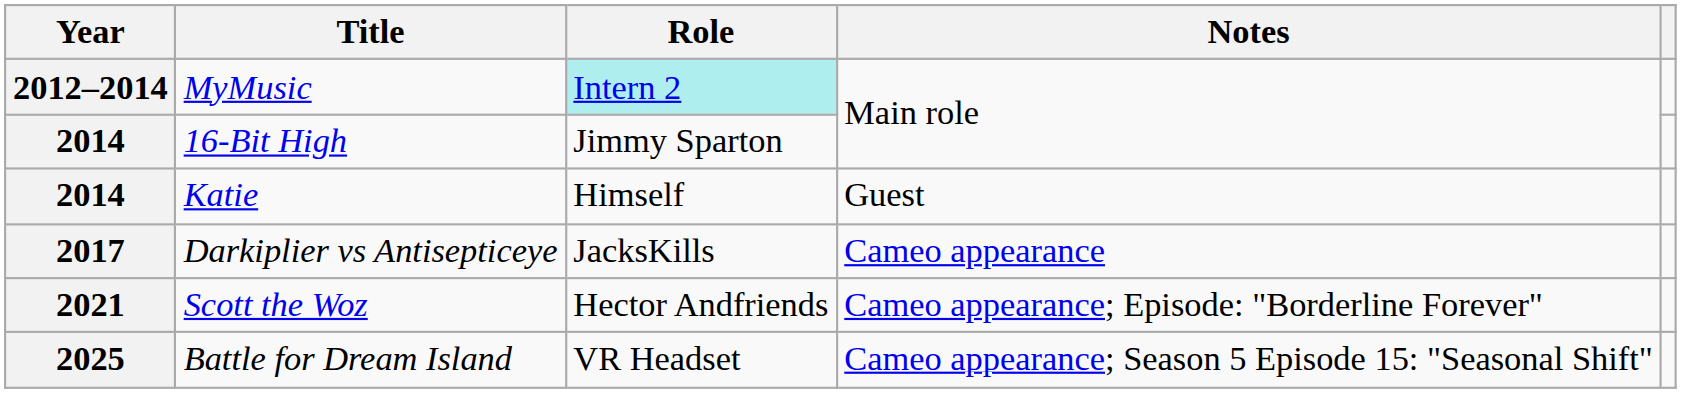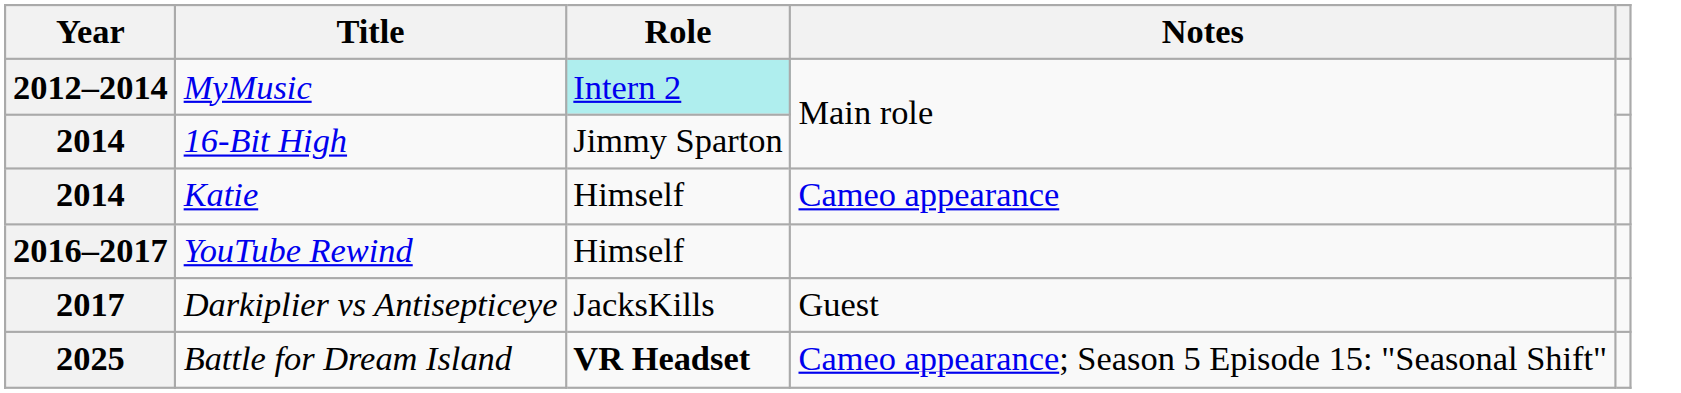Katie | Notes: Guest -> Cameo appearance
+ row: 2016–2017 | YouTube Rewind | Himself
Darkiplier vs Antisepticeye | Notes: Cameo appearance -> Guest
- row: 2021 | Scott the Woz | Hector Andfriends | Cameo appearance; Episode: "Borderline Forever"
Battle for Dream Island | Role: normal -> bold
